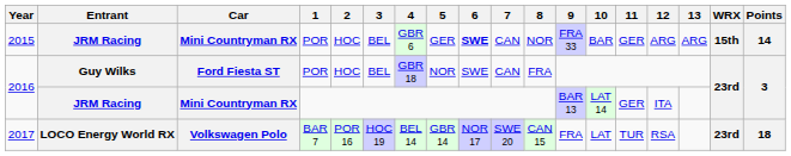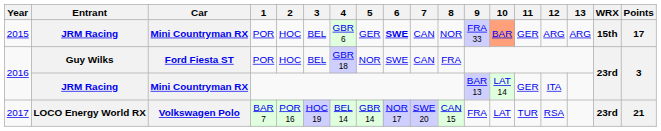2015 | 10: no background -> lightsalmon background
2015 | Points: 14 -> 17
2017 | Points: 18 -> 21
